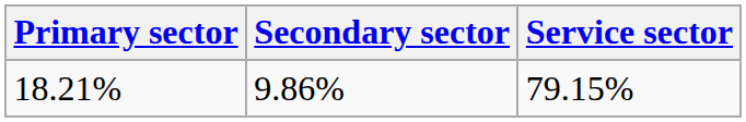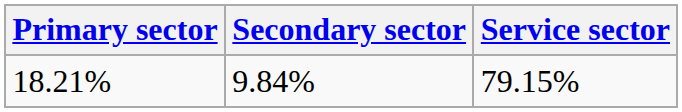18.21% | Secondary sector: 9.86% -> 9.84%
